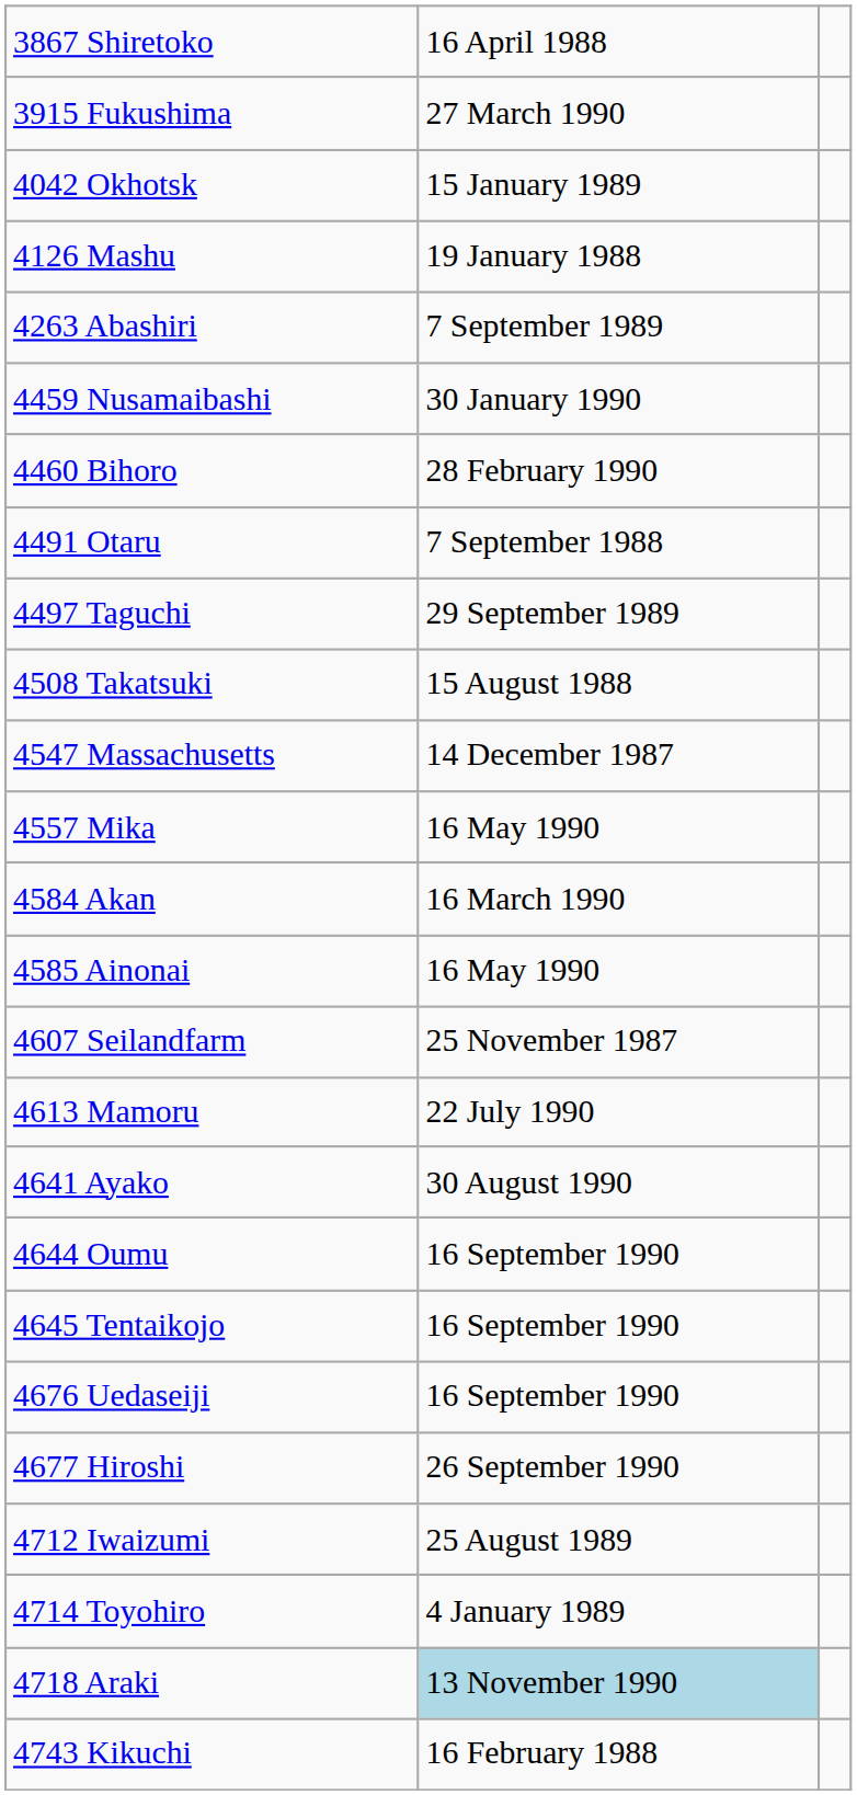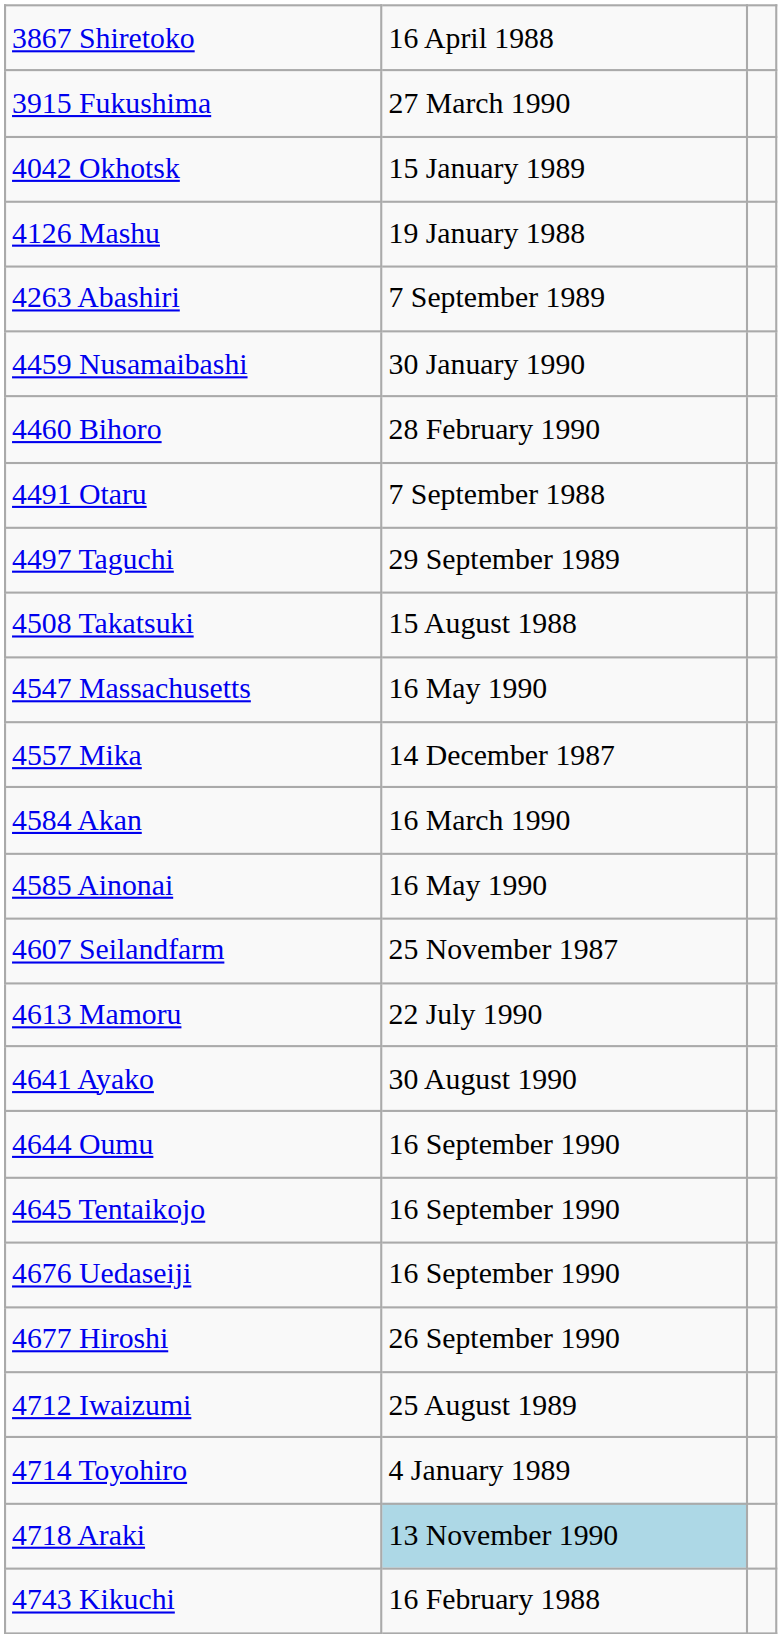4547 Massachusetts | column 2: 14 December 1987 -> 16 May 1990
4557 Mika | column 2: 16 May 1990 -> 14 December 1987
